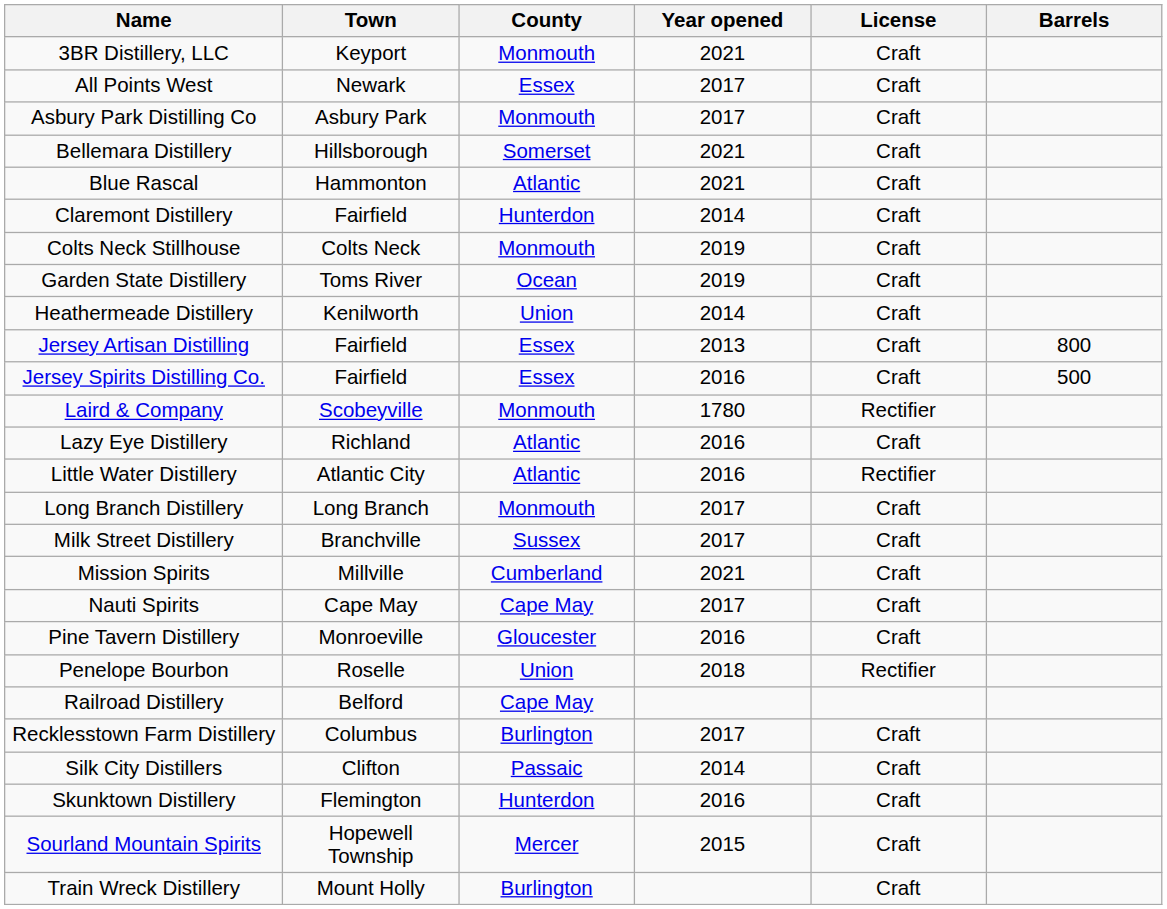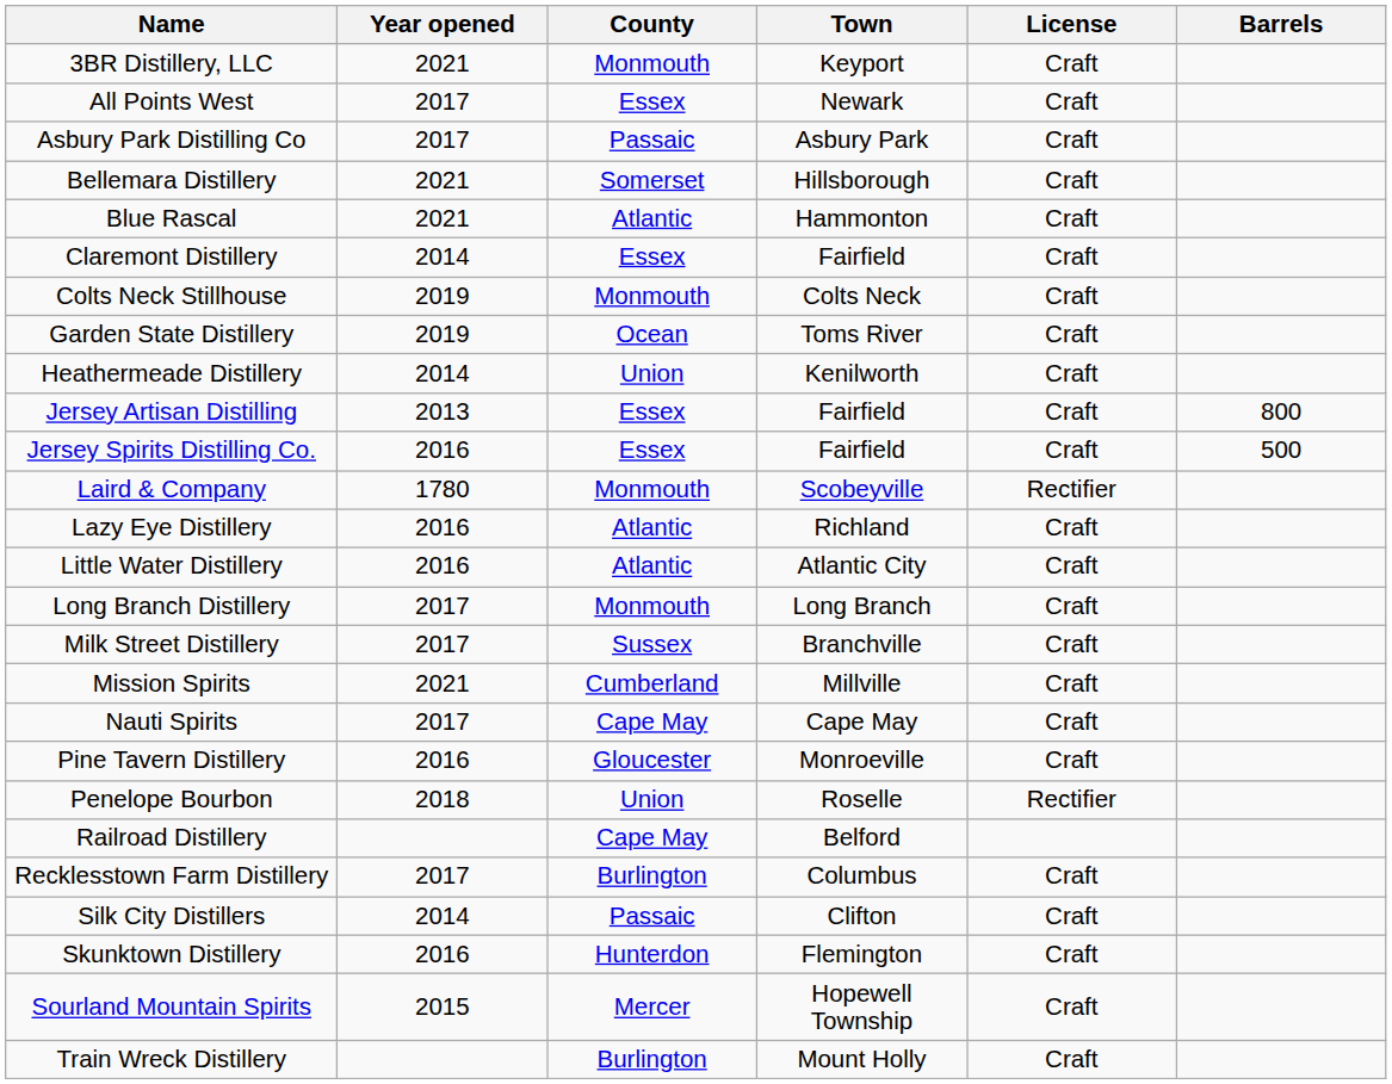columns swapped: Town <-> Year opened
Asbury Park Distilling Co | County: Monmouth -> Passaic
Claremont Distillery | County: Hunterdon -> Essex
Little Water Distillery | License: Rectifier -> Craft
